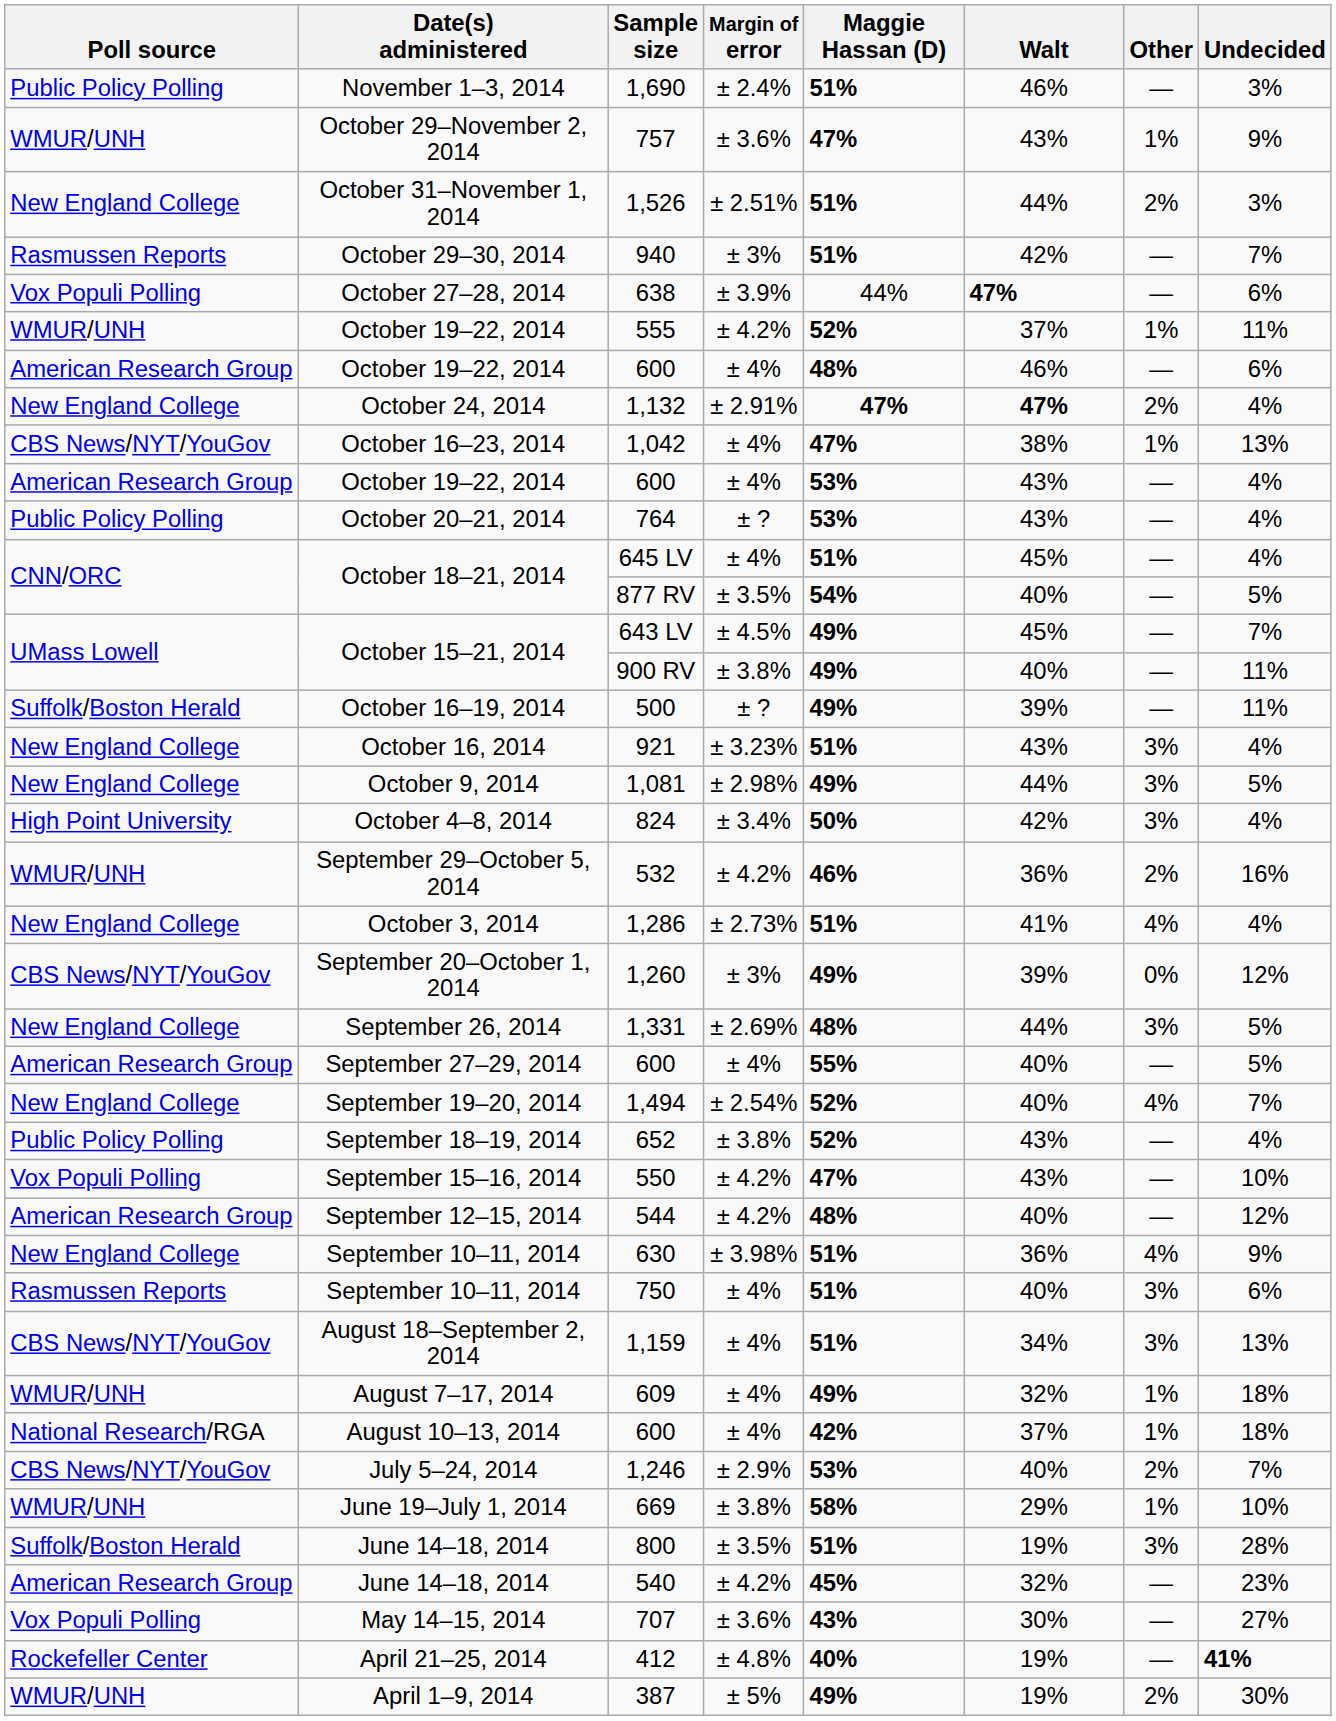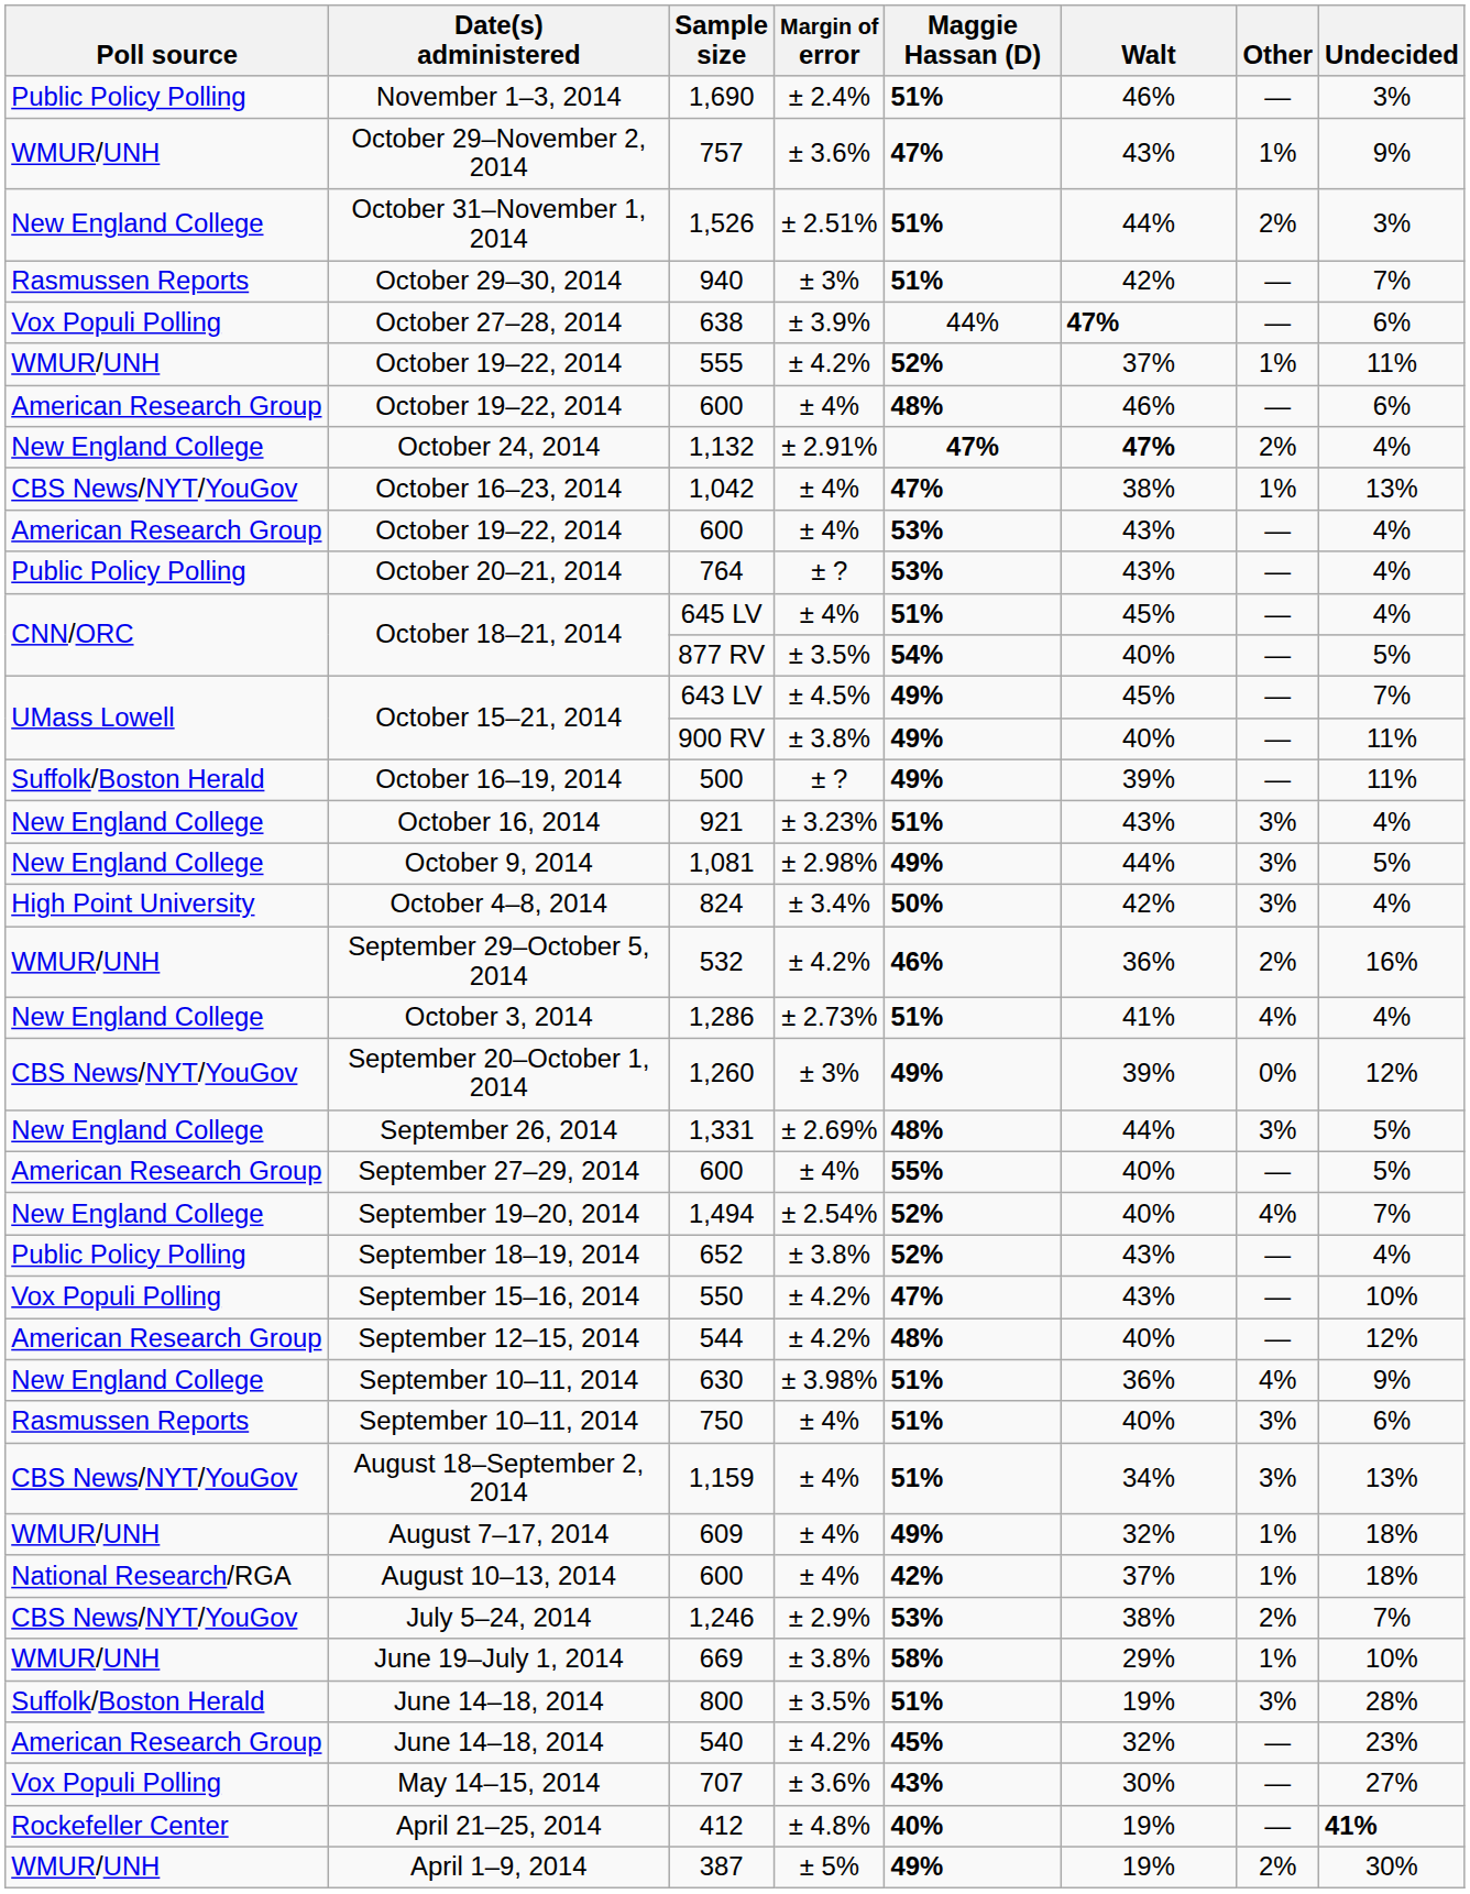1,246 | Walt: 40% -> 38%
